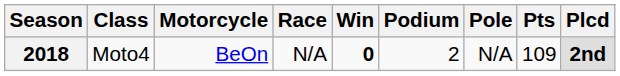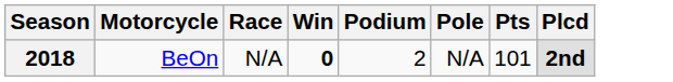- column: Class | Moto4
2018 | Pts: 109 -> 101
